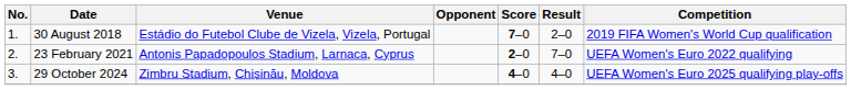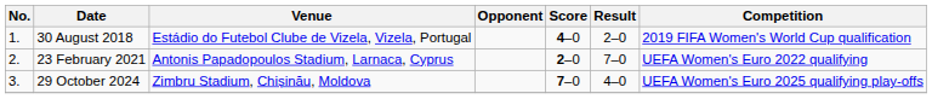30 August 2018 | Score: 7–0 -> 4–0
29 October 2024 | Score: 4–0 -> 7–0
